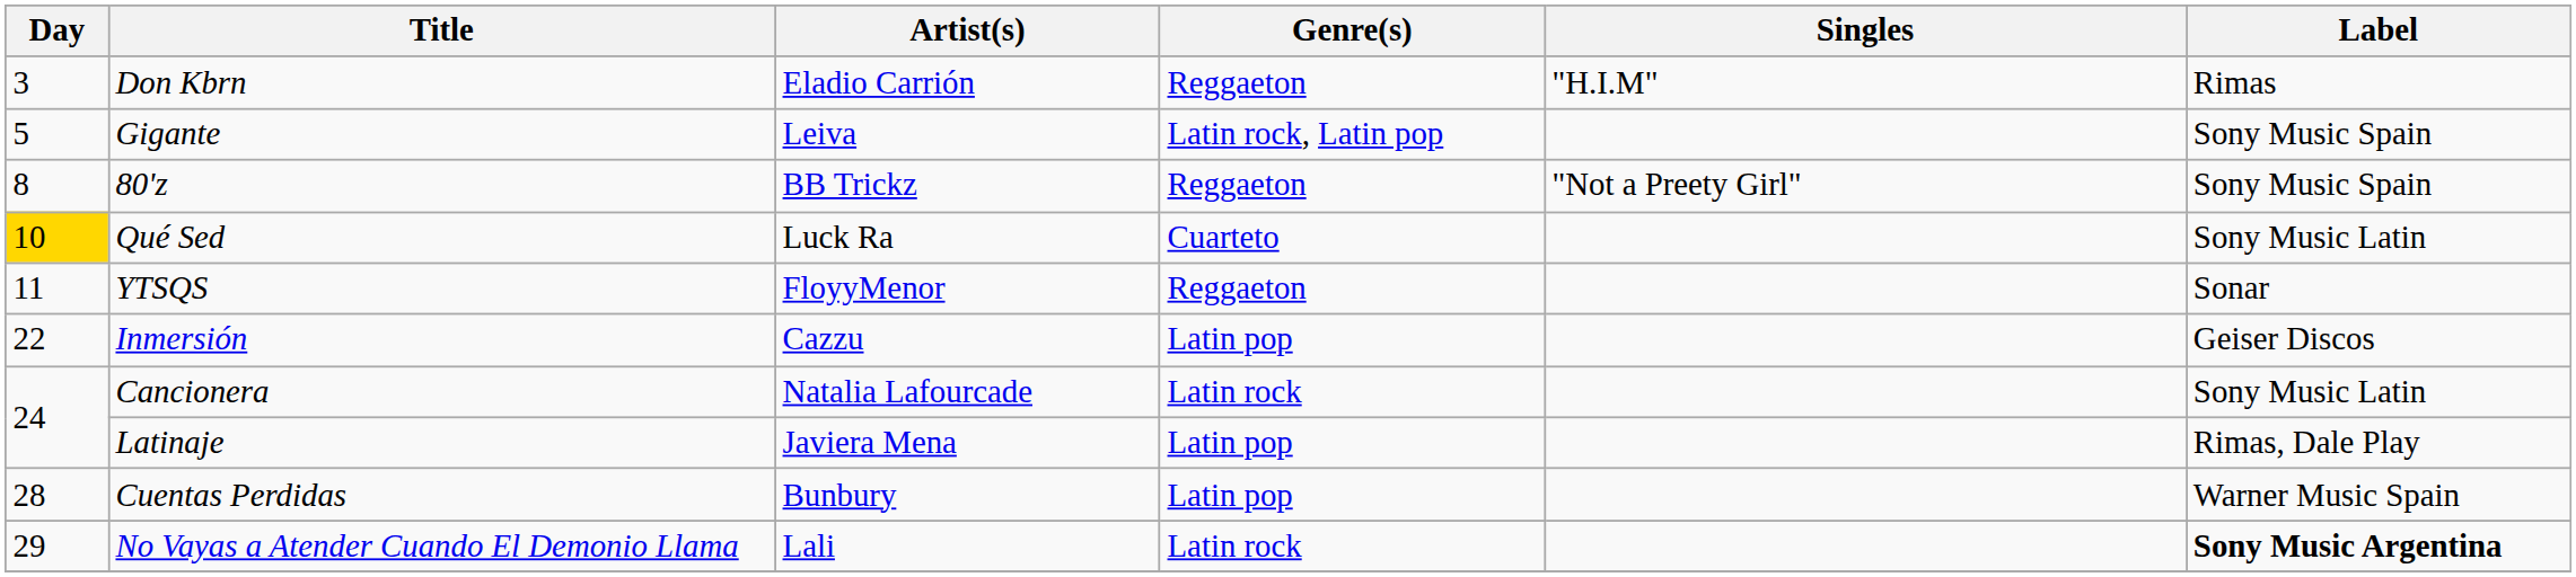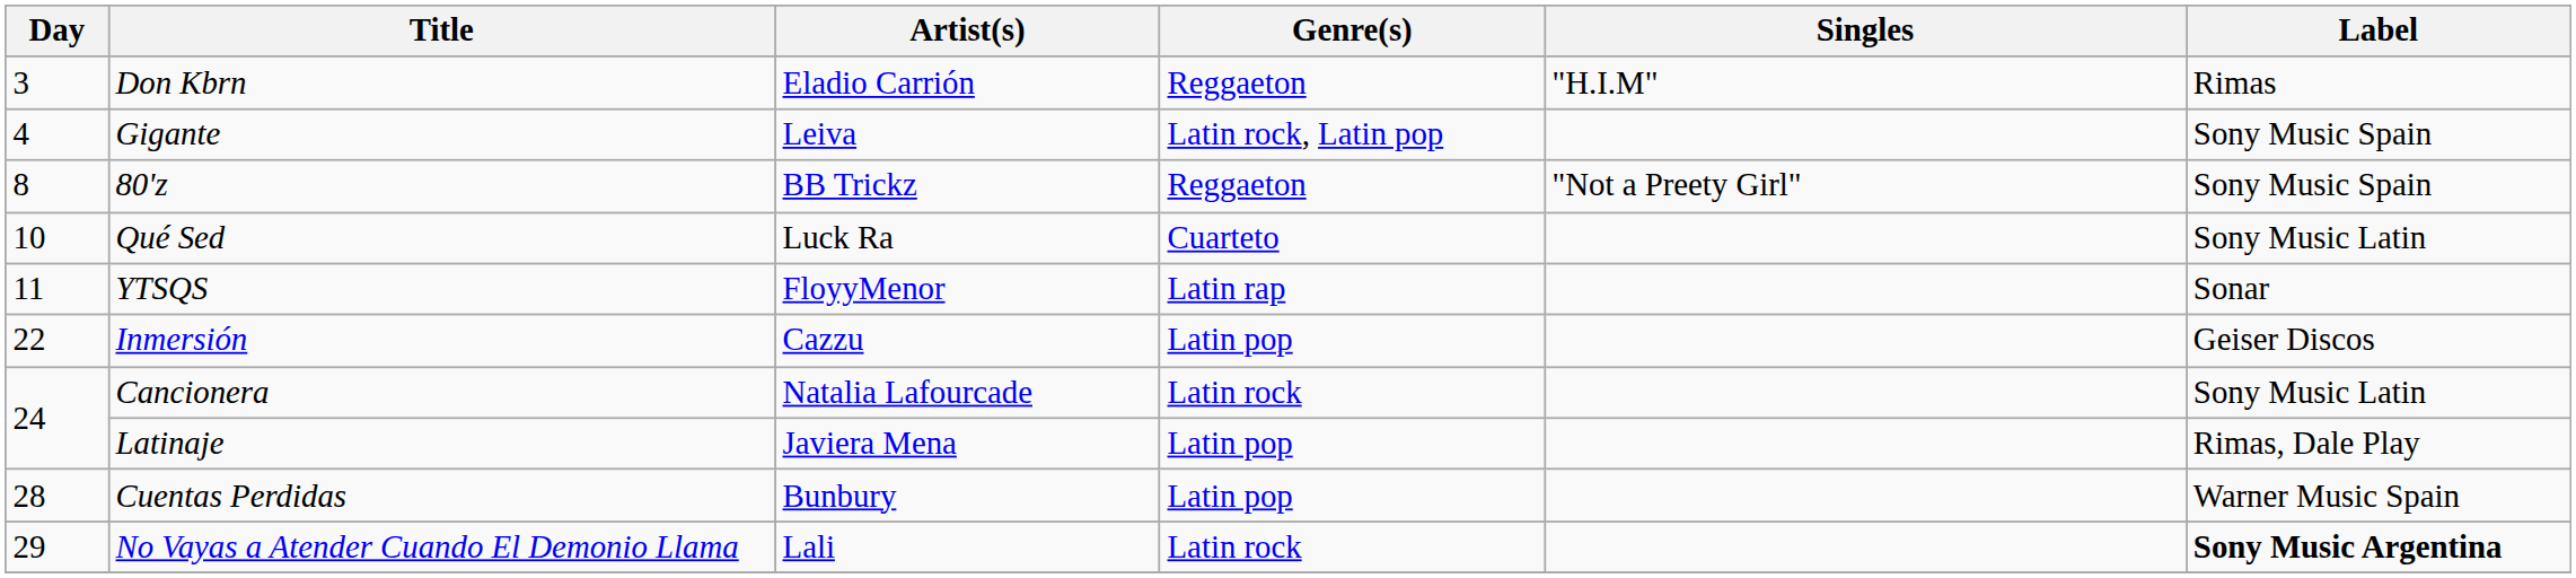Gigante | Day: 5 -> 4
Qué Sed | Day: gold background -> no background
YTSQS | Genre(s): Reggaeton -> Latin rap
